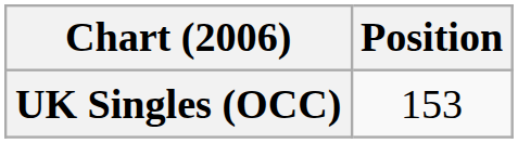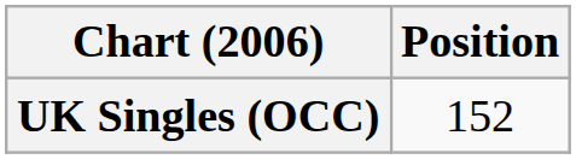UK Singles (OCC) | Position: 153 -> 152
